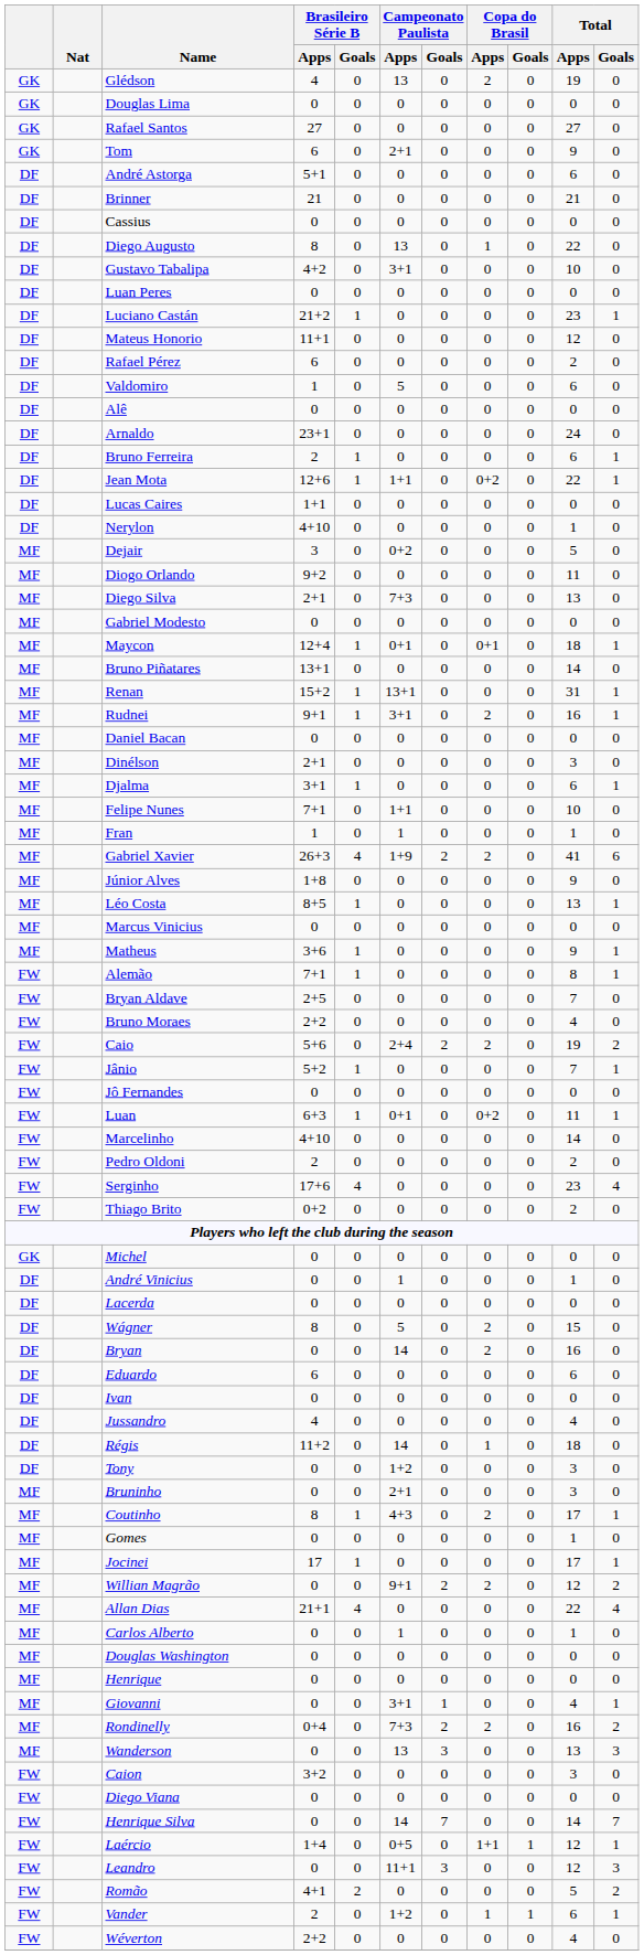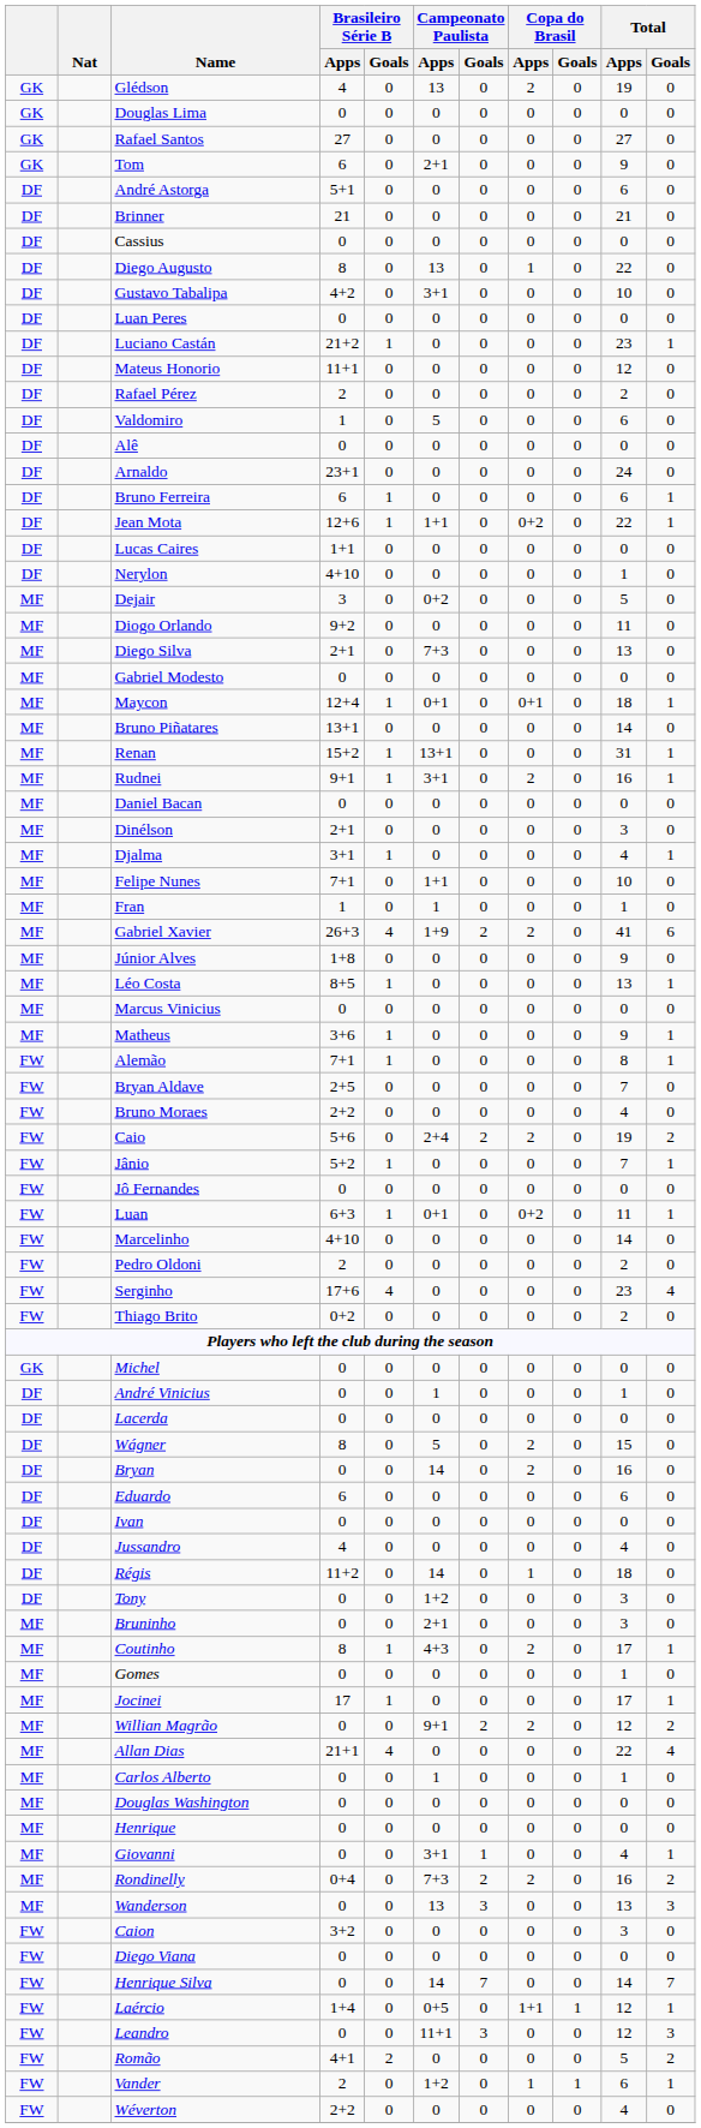Rafael Pérez | Brasileiro Série B / Apps: 6 -> 2
Bruno Ferreira | Brasileiro Série B / Apps: 2 -> 6
Djalma | Total / Apps: 6 -> 4
